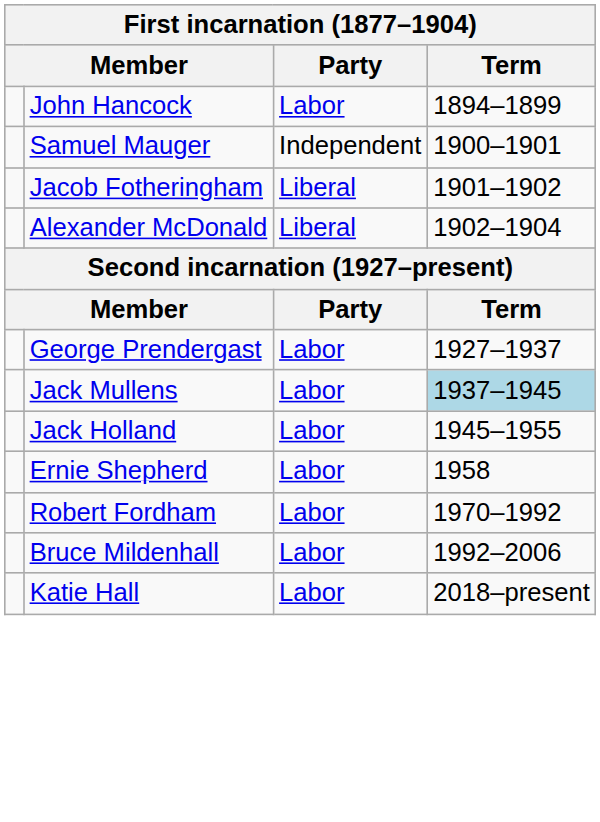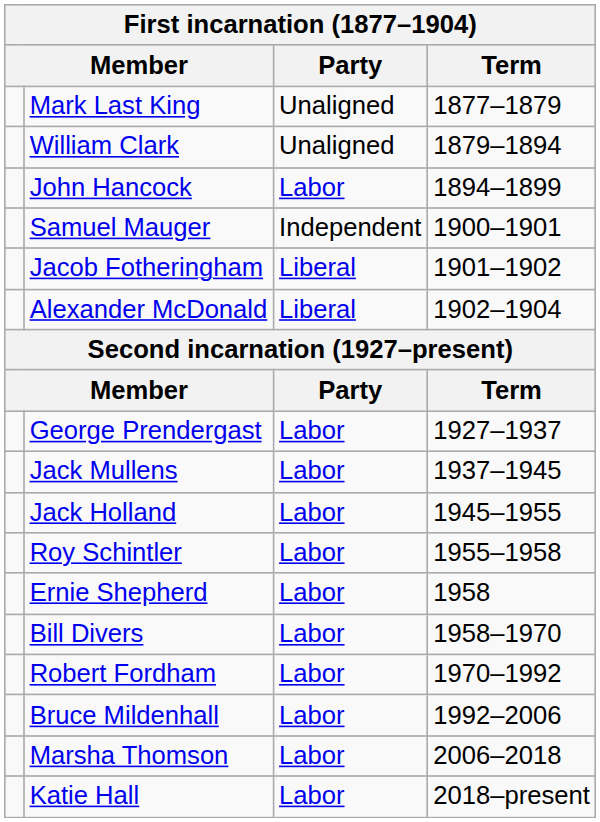+ row: Mark Last King | Unaligned | 1877–1879
+ row: William Clark | Unaligned | 1879–1894
Jack Mullens | Term: lightblue background -> no background
+ row: Roy Schintler | Labor | 1955–1958
+ row: Bill Divers | Labor | 1958–1970
+ row: Marsha Thomson | Labor | 2006–2018
